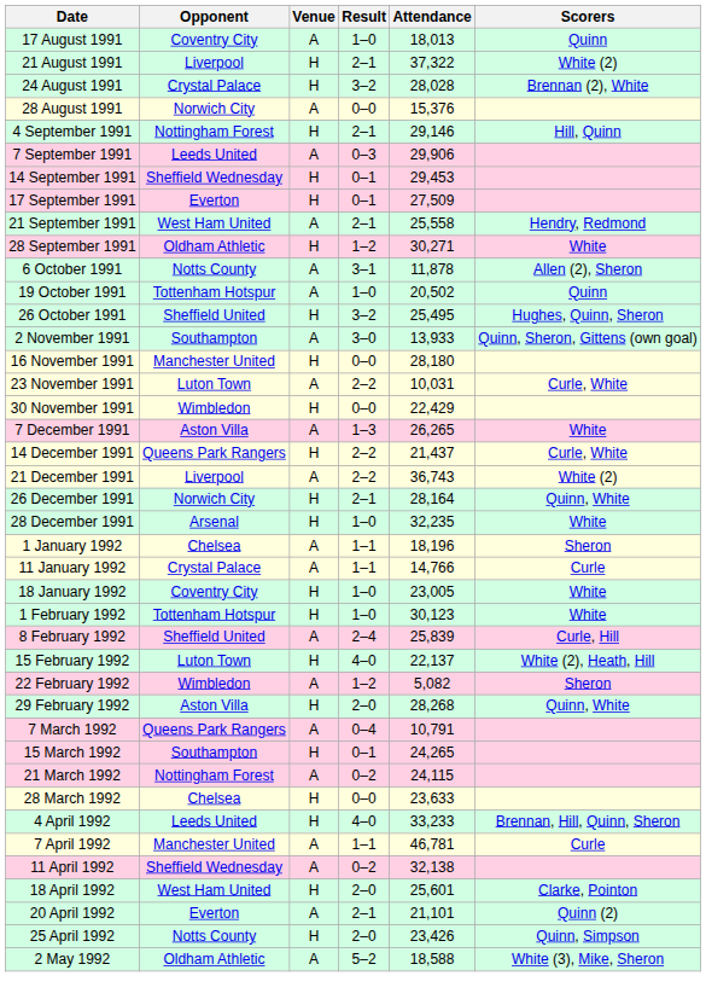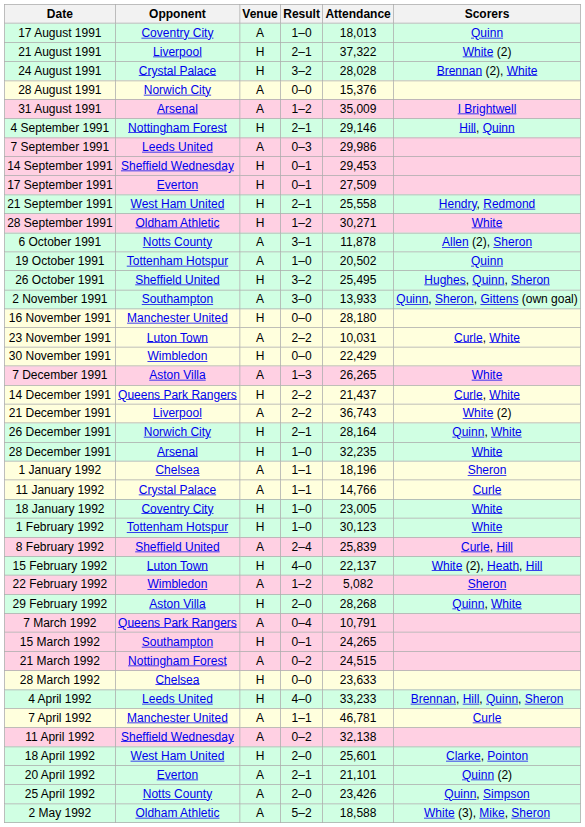+ row: 31 August 1991 | Arsenal | A | 1–2 | 35,009 | I Brightwell
7 September 1991 | Attendance: 29,906 -> 29,986
21 September 1991 | Venue: A -> H
21 March 1992 | Attendance: 24,115 -> 24,515
25 April 1992 | Venue: H -> A
